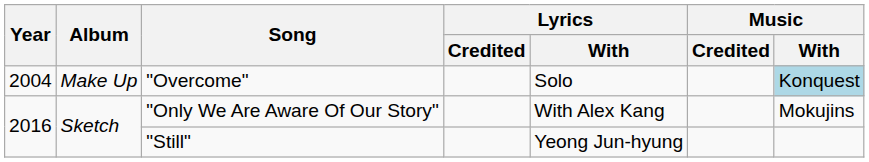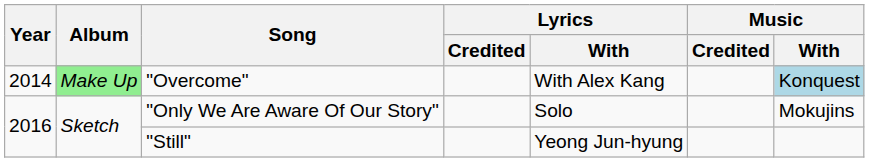"Overcome" | Year: 2004 -> 2014
"Overcome" | Album: no background -> lightgreen background
"Overcome" | Lyrics / With: Solo -> With Alex Kang
"Only We Are Aware Of Our Story" | Lyrics / With: With Alex Kang -> Solo
